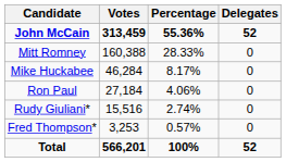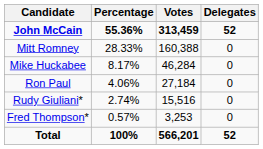columns swapped: Votes <-> Percentage
